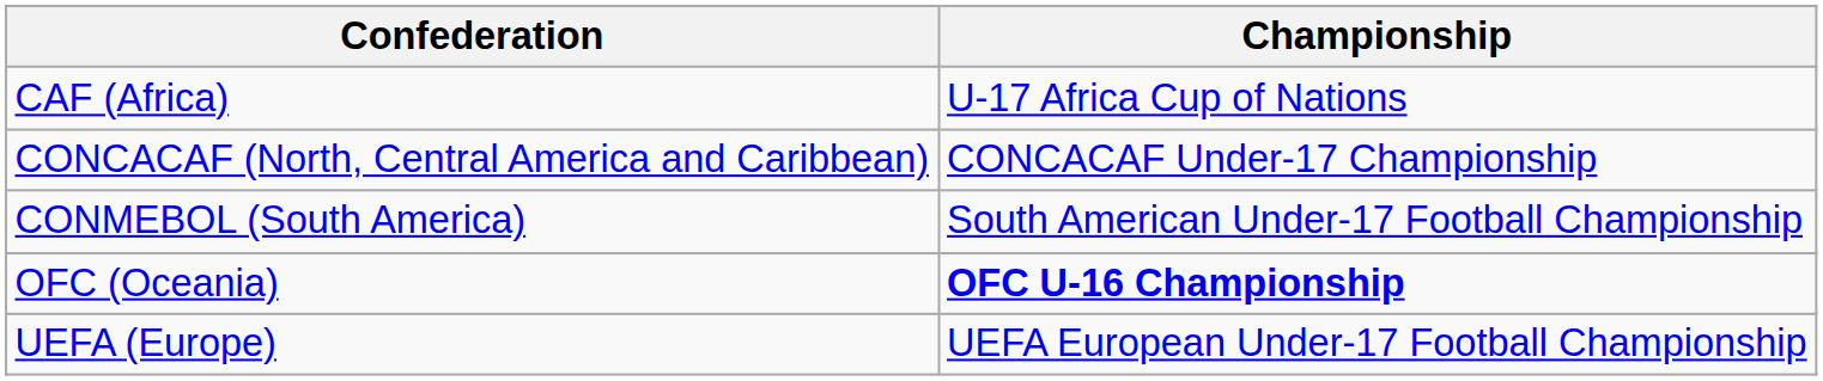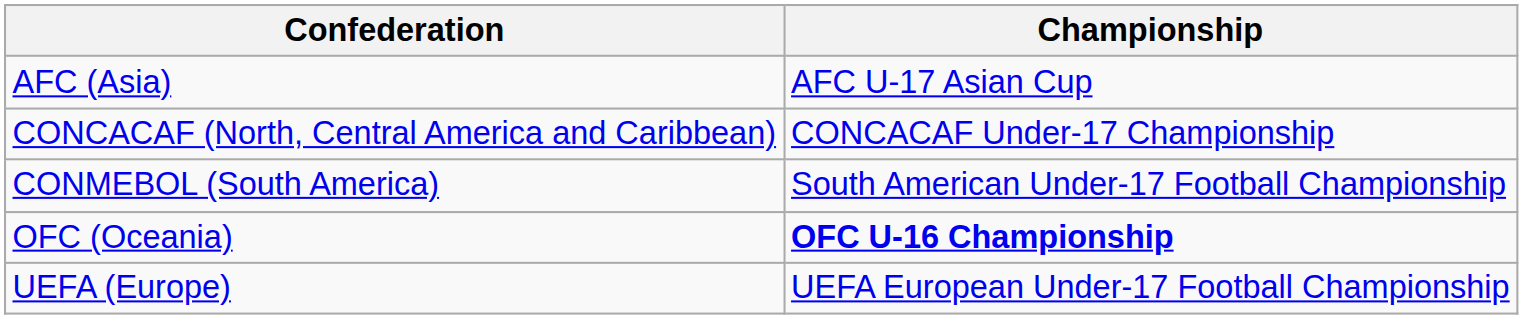+ row: AFC (Asia) | AFC U-17 Asian Cup
- row: CAF (Africa) | U-17 Africa Cup of Nations
